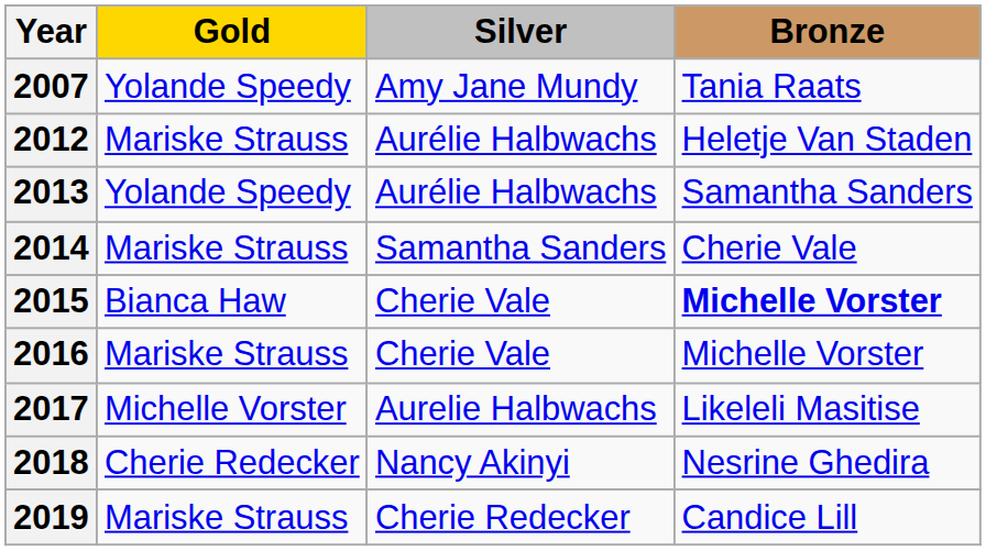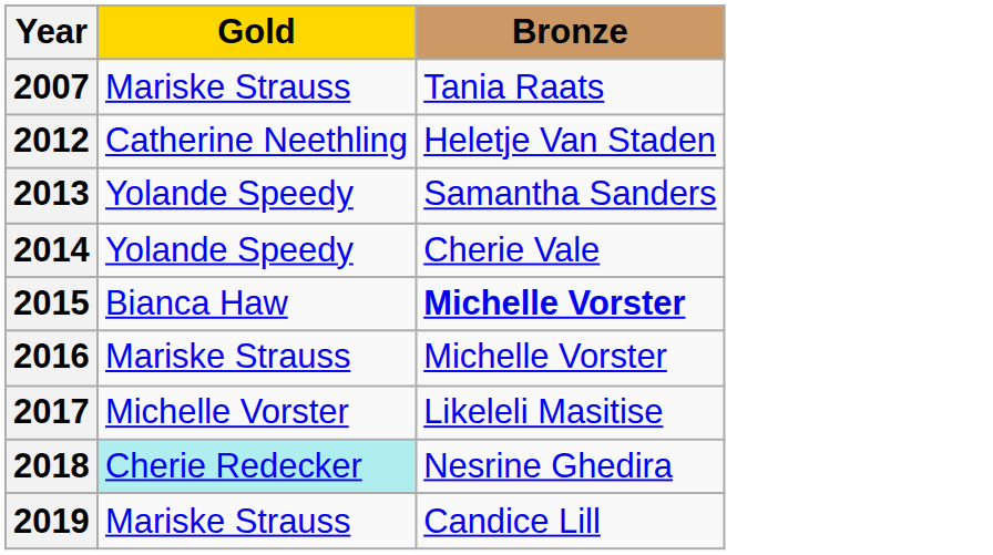- column: Silver | Amy Jane Mundy | Aurélie Halbwachs | Aurélie Halbwachs | Samantha Sanders | Cherie Vale | Cherie Vale | Aurelie Halbwachs | Nancy Akinyi | Cherie Redecker
2007 | Gold: Yolande Speedy -> Mariske Strauss
2012 | Gold: Mariske Strauss -> Catherine Neethling
2014 | Gold: Mariske Strauss -> Yolande Speedy
2018 | Gold: no background -> paleturquoise background
